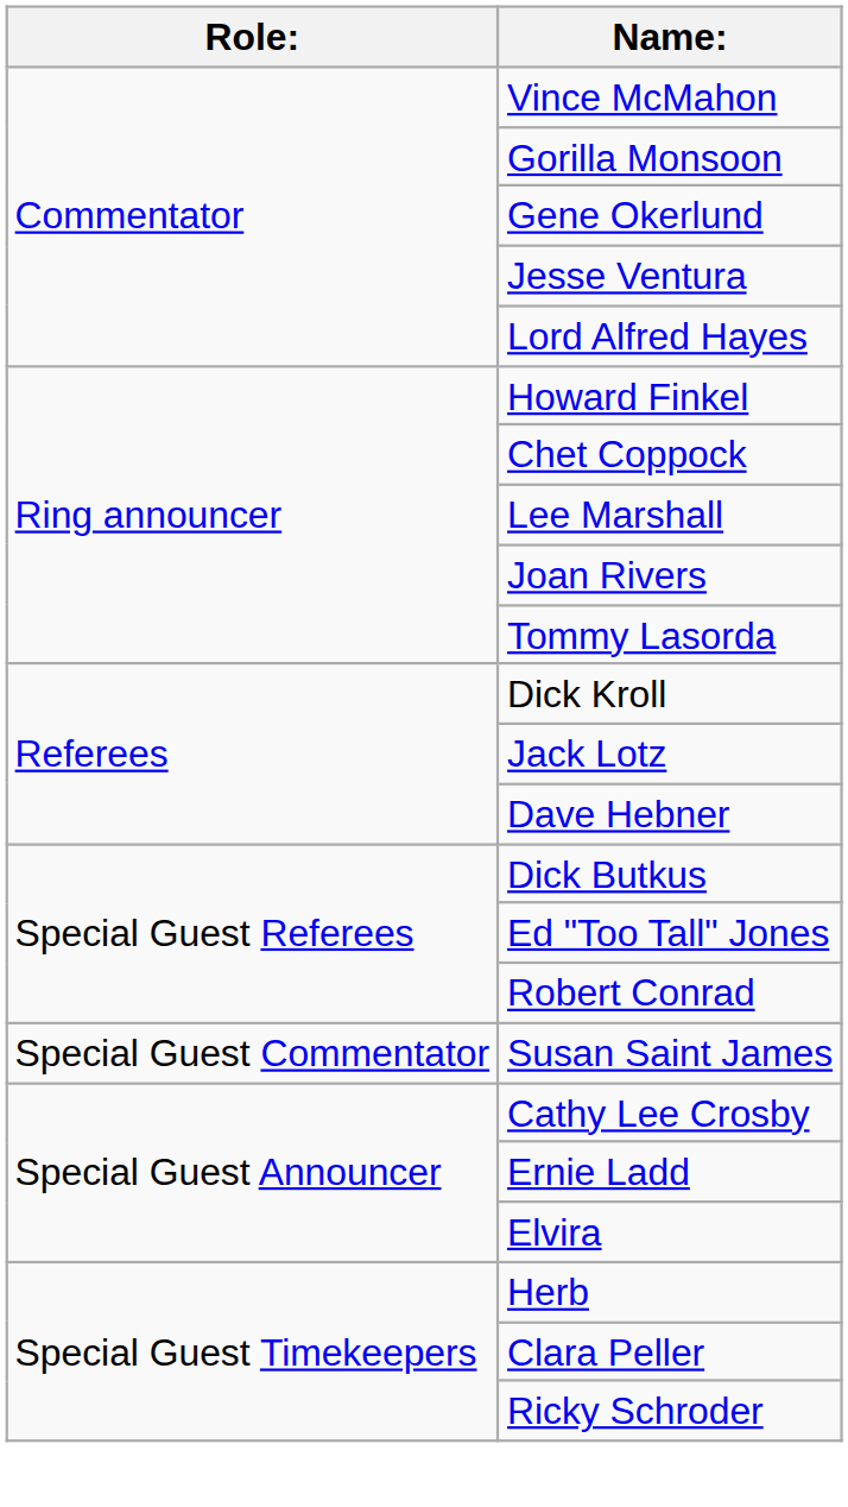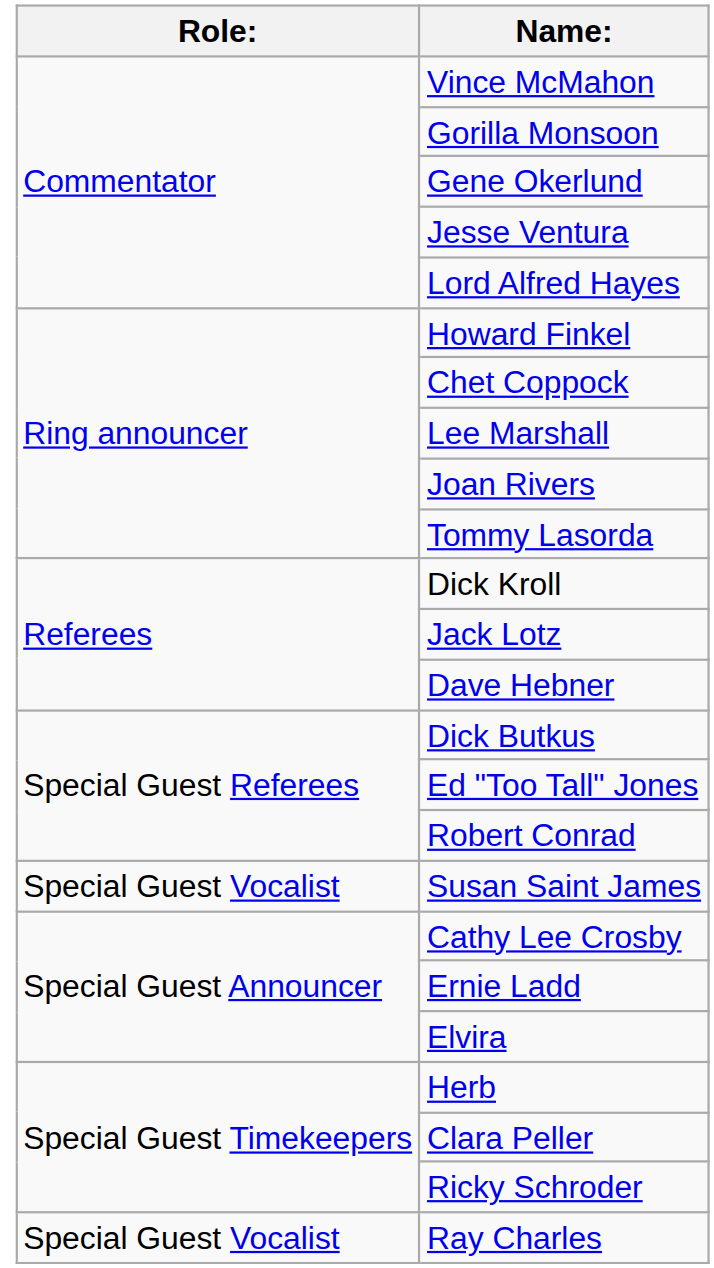Susan Saint James | Role:: Special Guest Commentator -> Special Guest Vocalist
+ row: Special Guest Vocalist | Ray Charles
